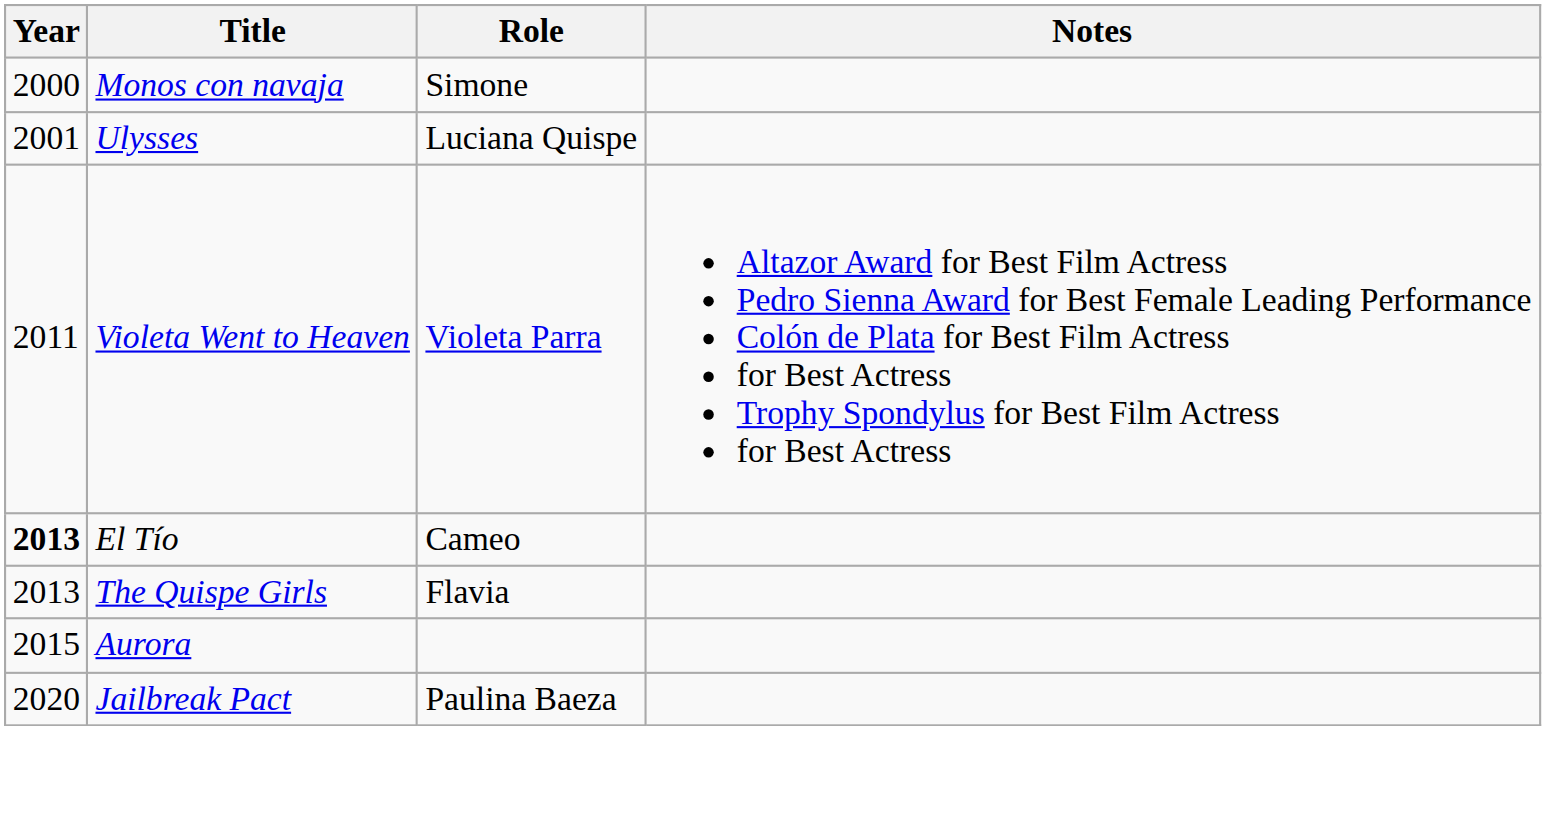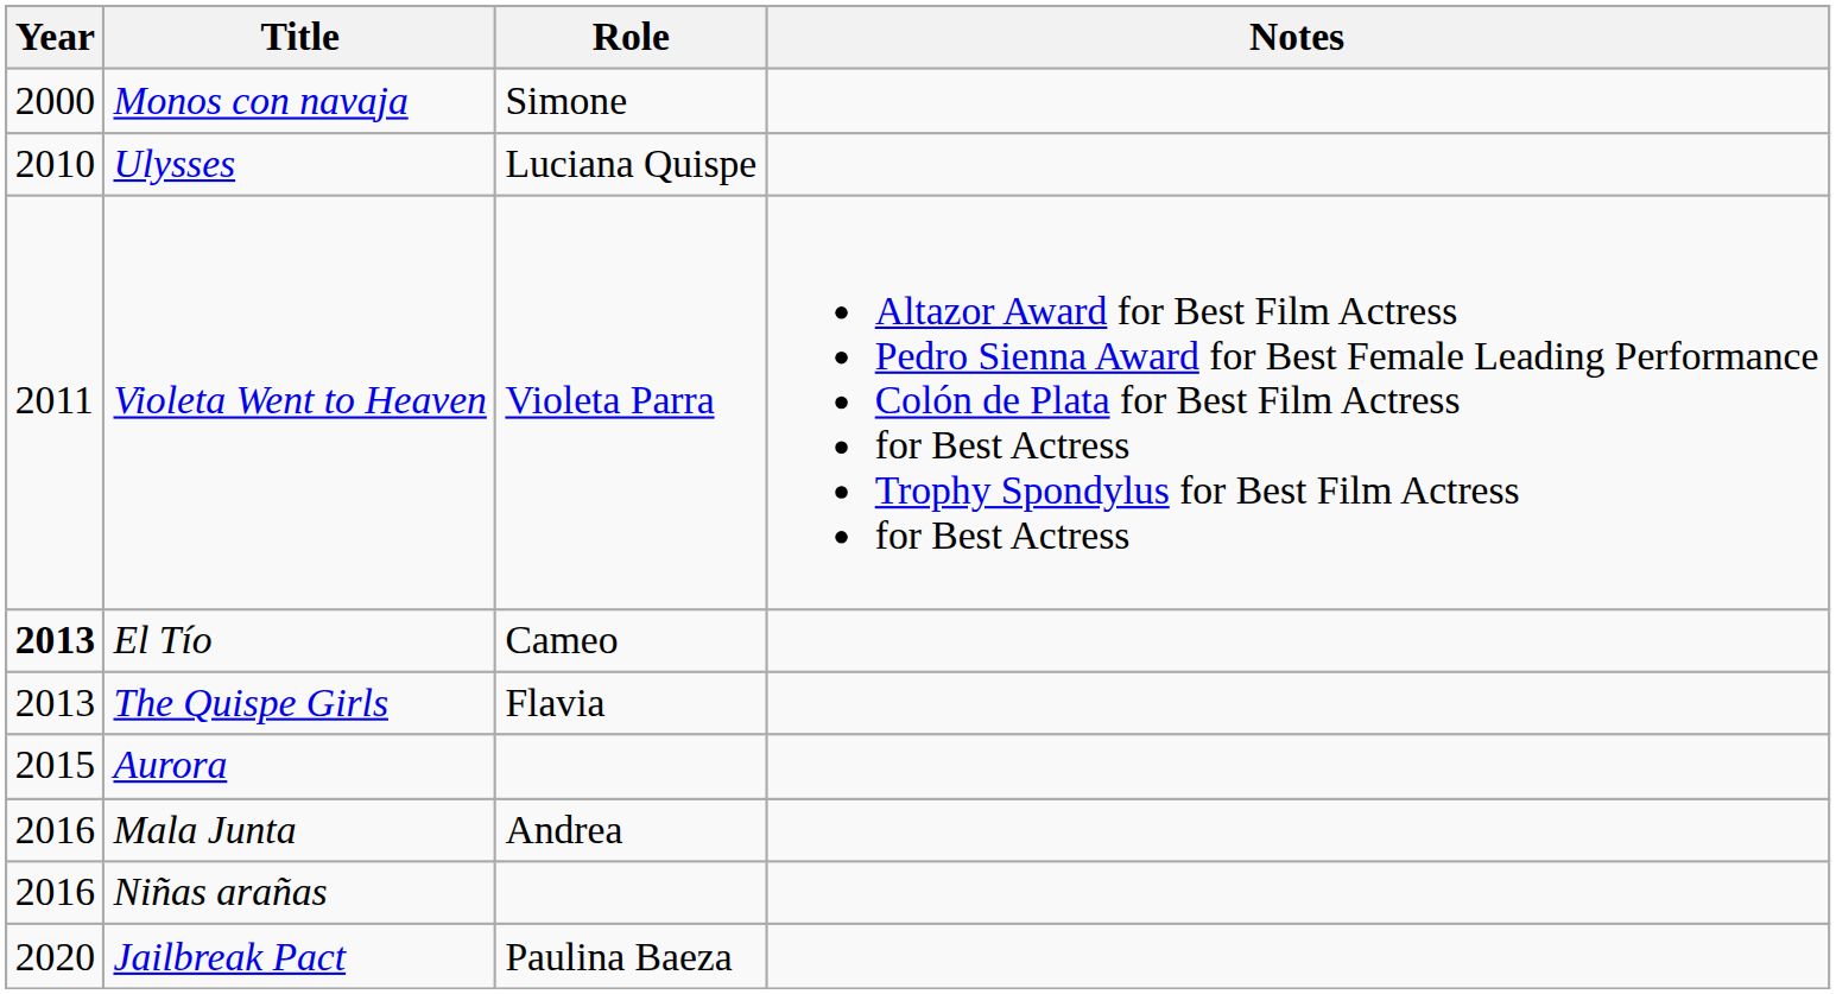Ulysses | Year: 2001 -> 2010
+ row: 2016 | Mala Junta | Andrea
+ row: 2016 | Niñas arañas
